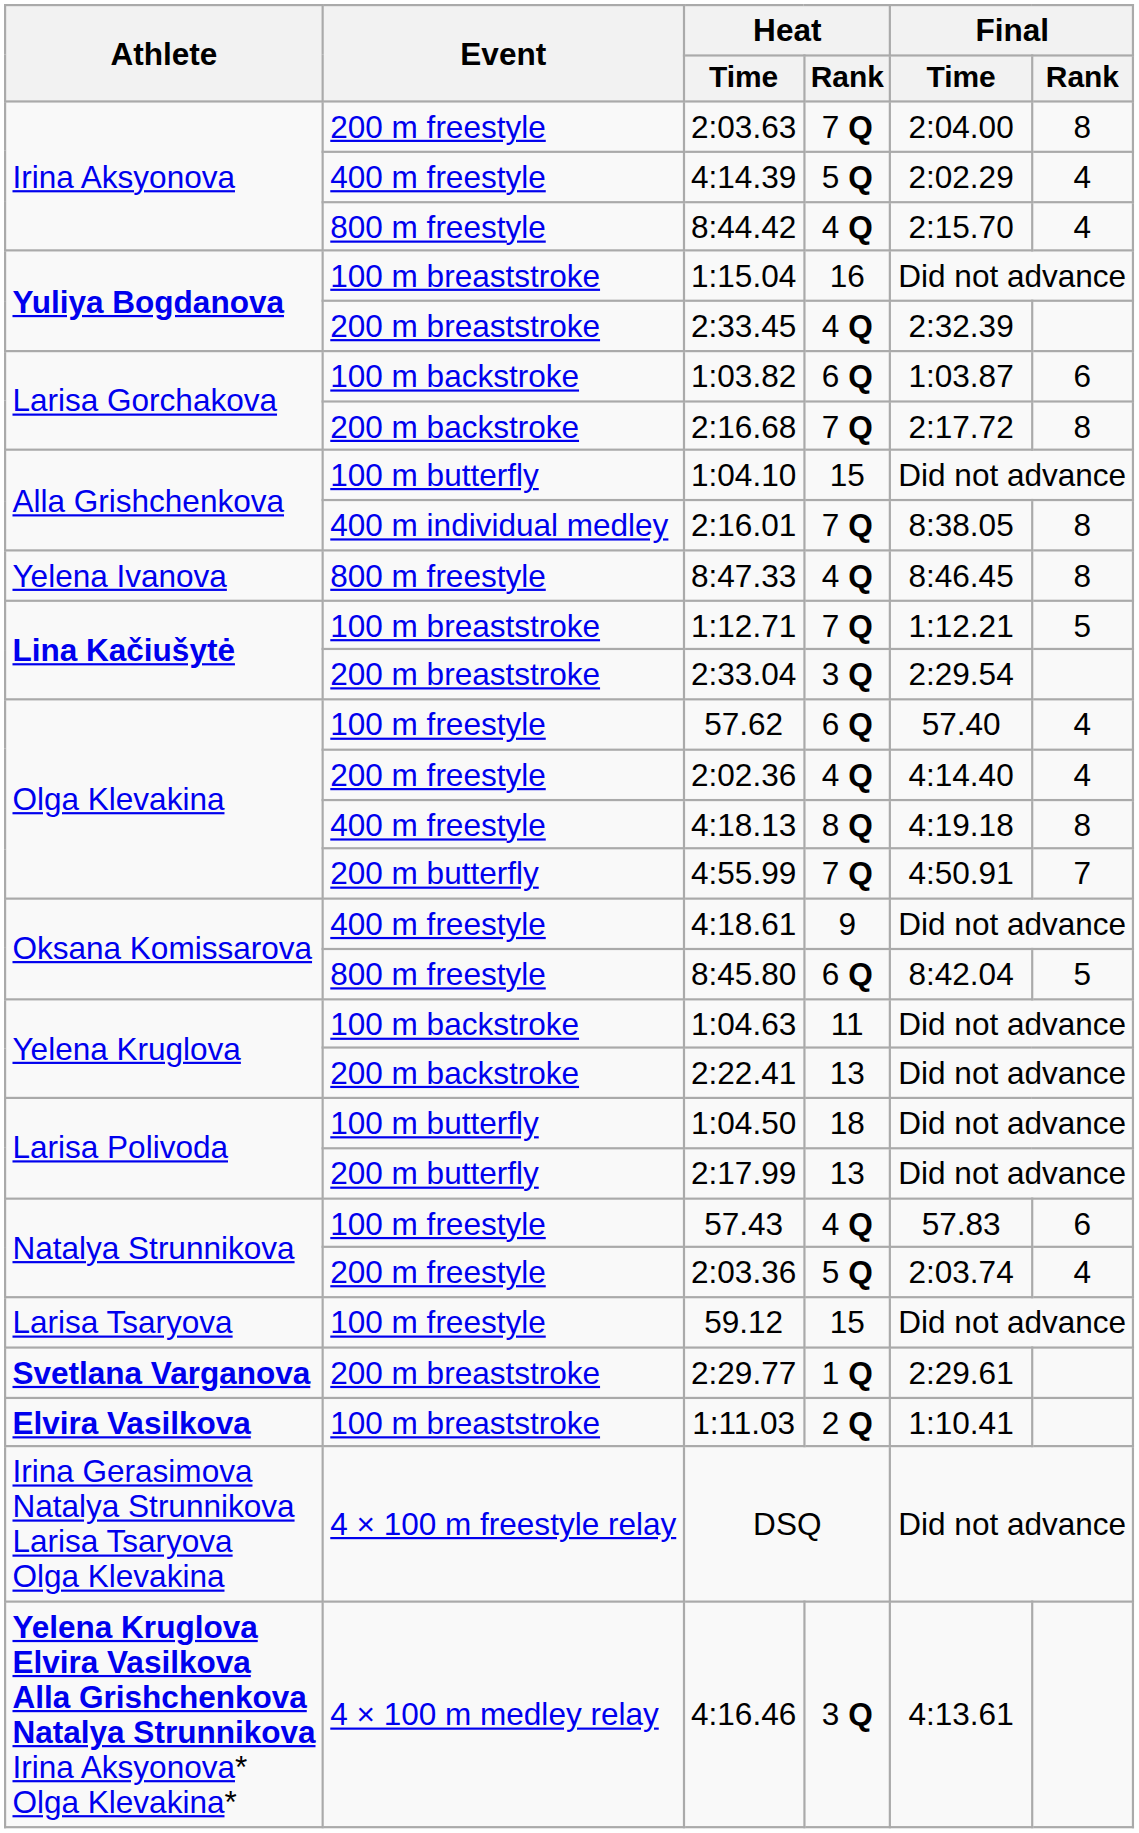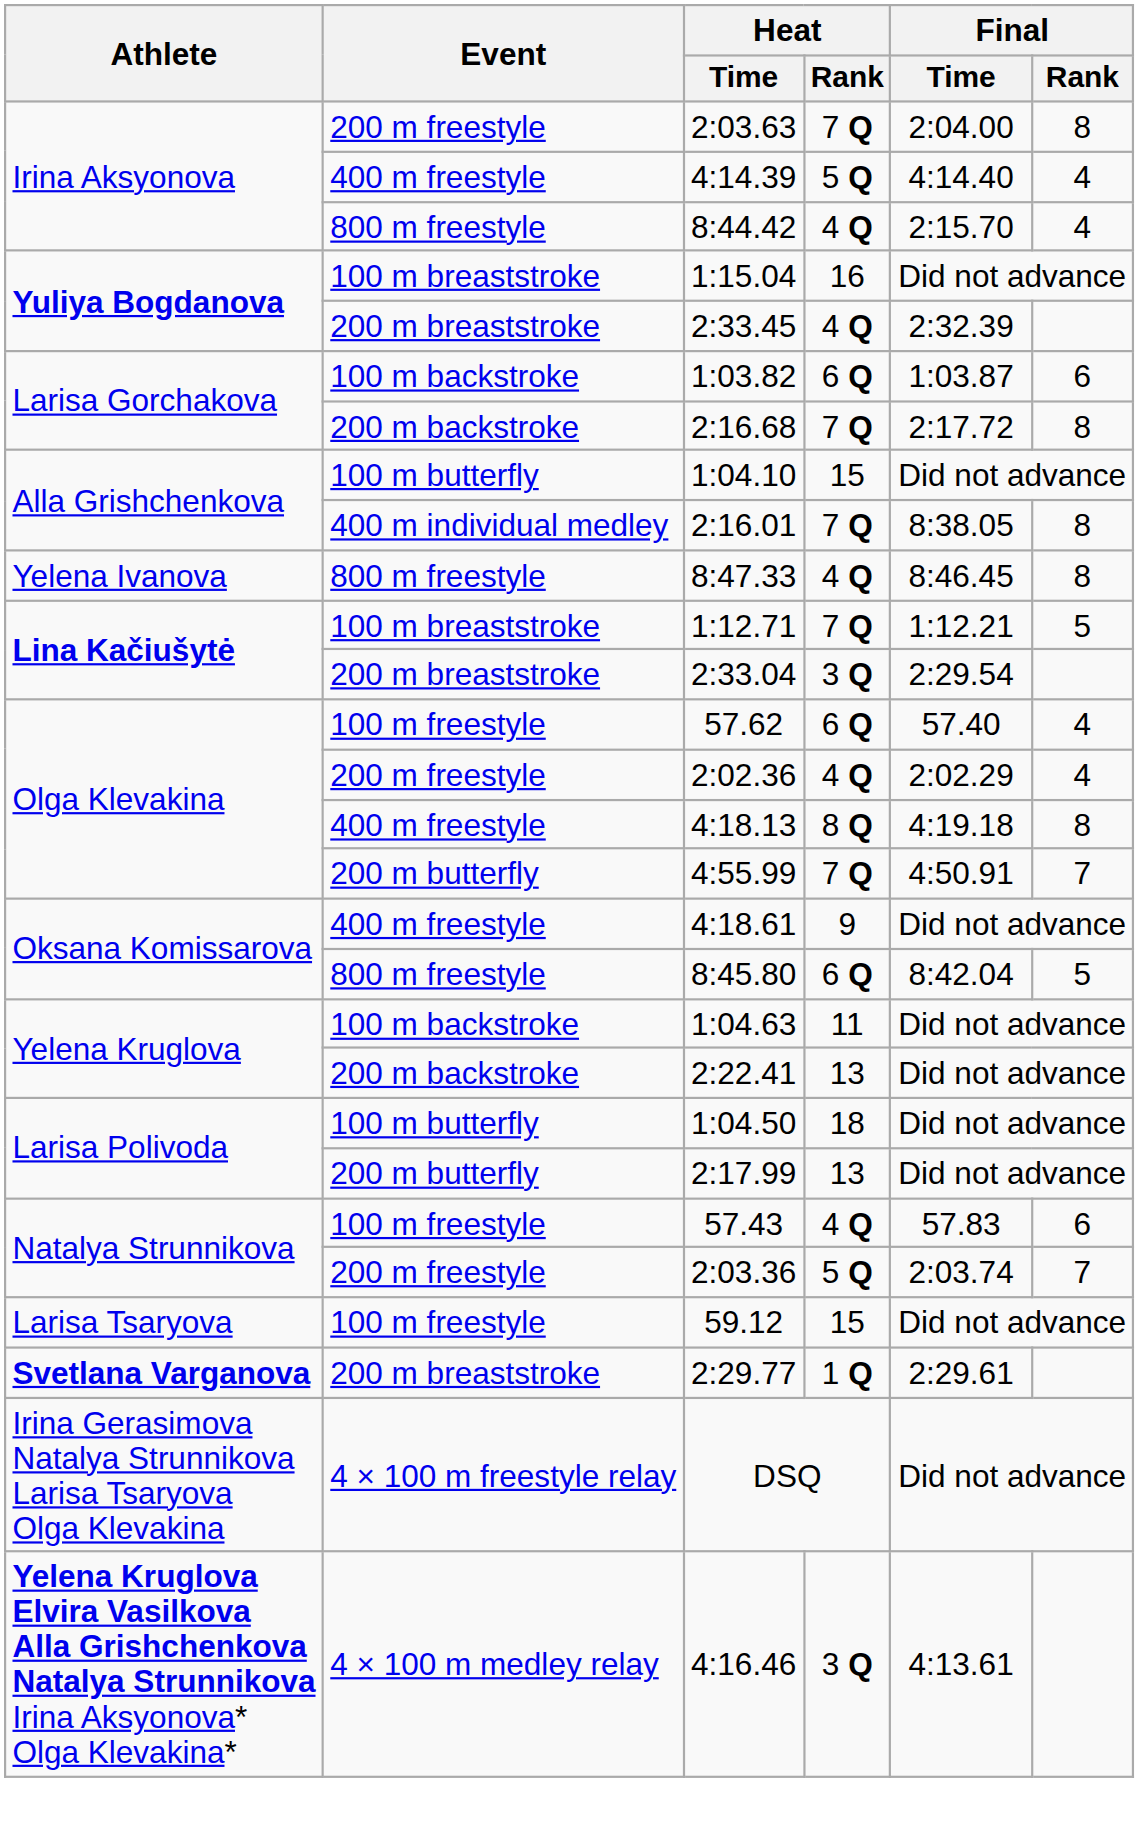4:14.39 | Final / Time: 2:02.29 -> 4:14.40
2:02.36 | Final / Time: 4:14.40 -> 2:02.29
2:03.36 | Final / Rank: 4 -> 7
- row: Elvira Vasilkova | 100 m breaststroke | 1:11.03 | 2 Q | 1:10.41
